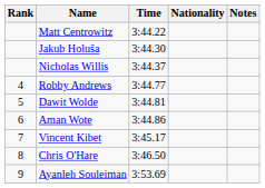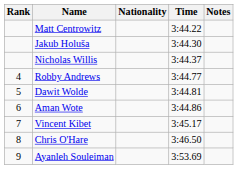columns swapped: Nationality <-> Time
